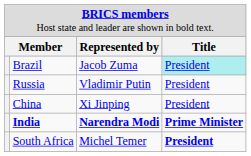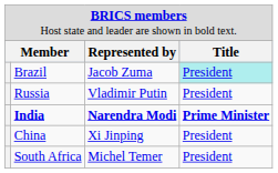rows swapped: India <-> China
South Africa | column 4: bold -> normal
